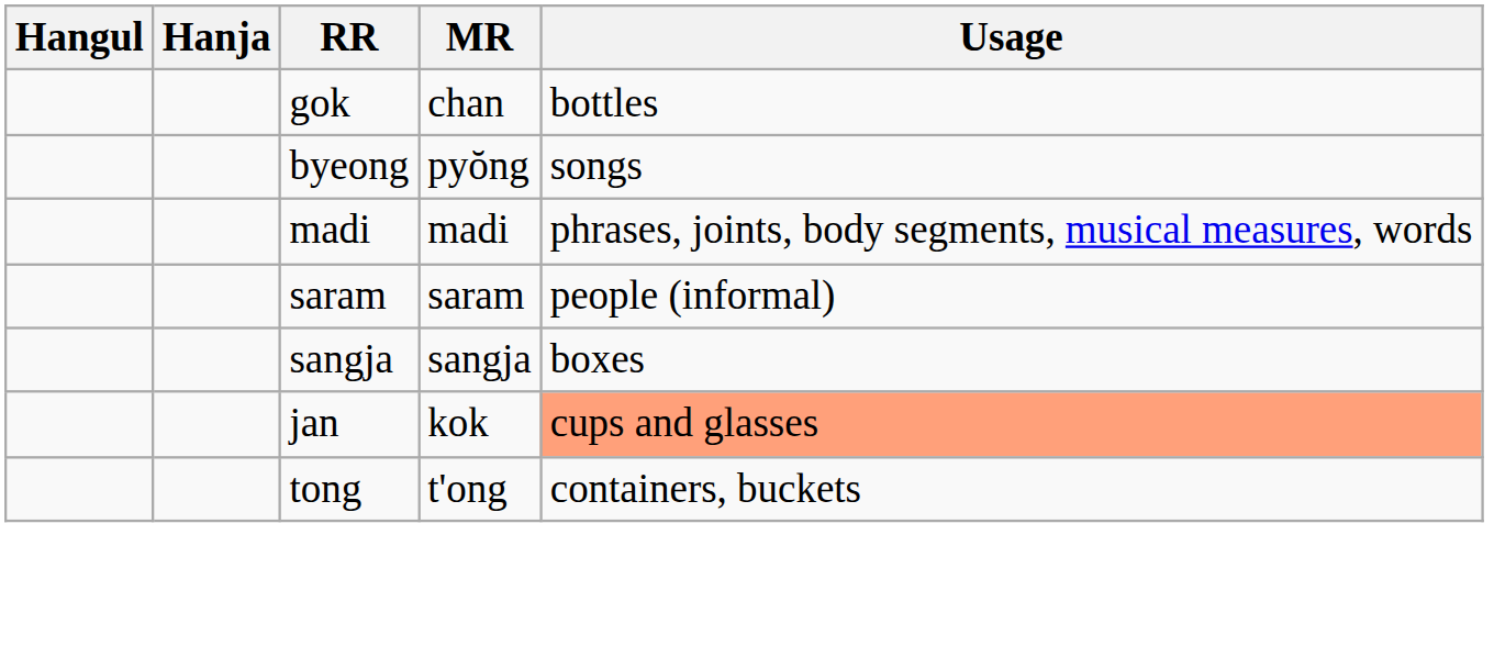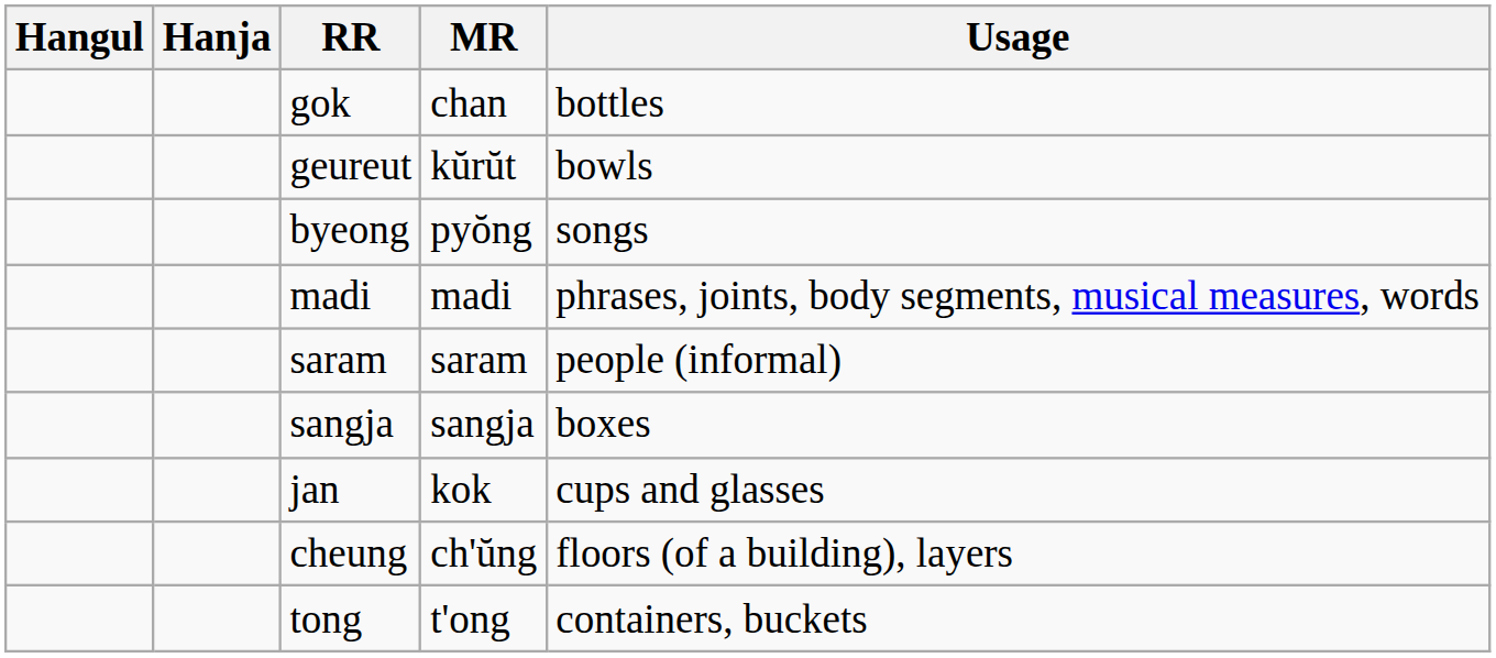+ row: geureut | kŭrŭt | bowls
jan | Usage: lightsalmon background -> no background
+ row: cheung | ch'ŭng | floors (of a building), layers
